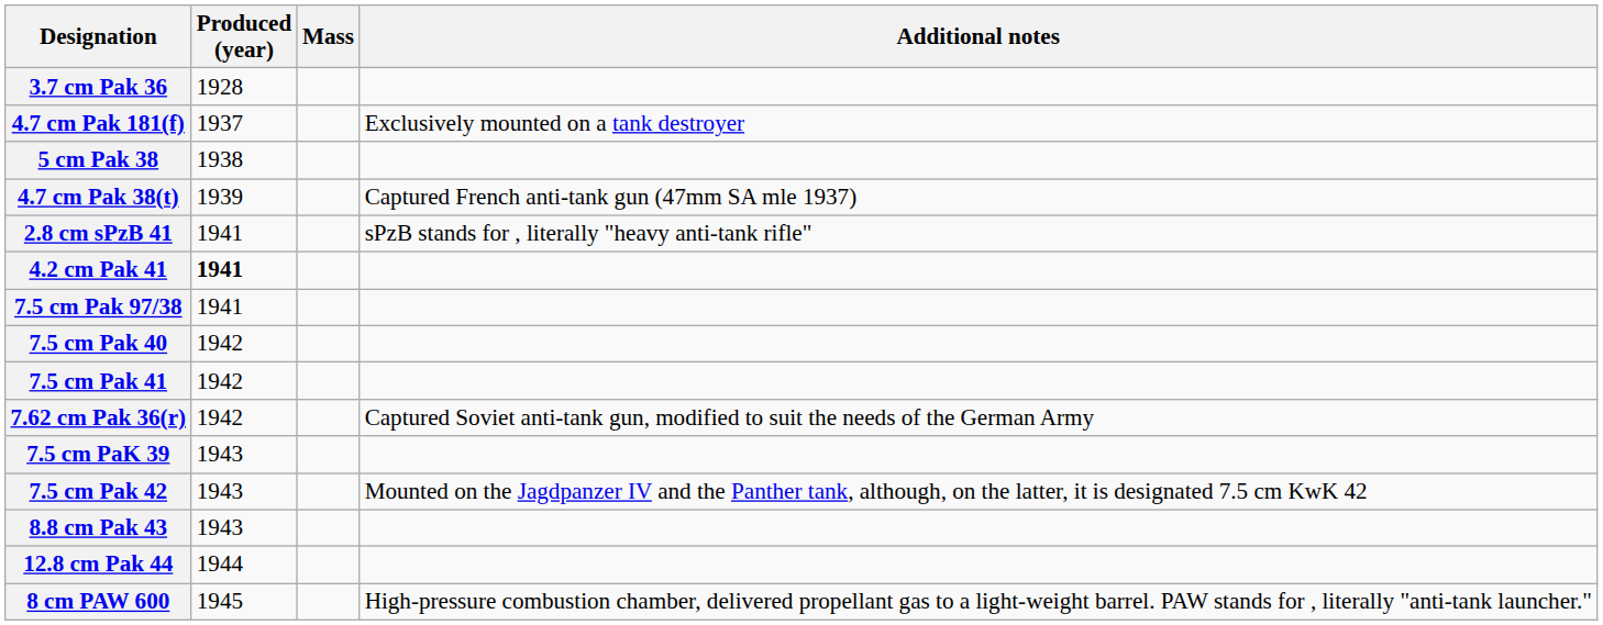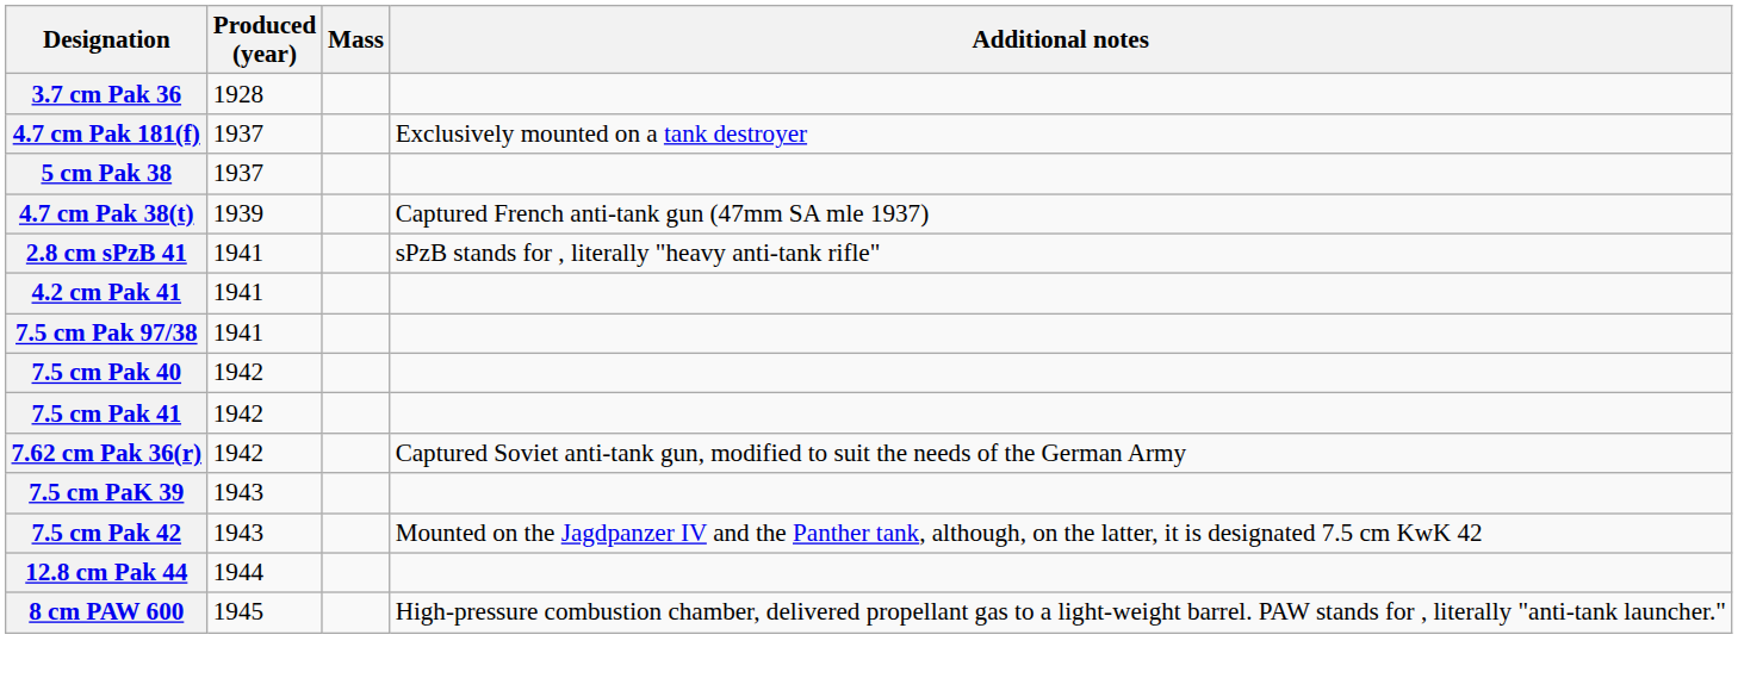5 cm Pak 38 | Produced (year): 1938 -> 1937
4.2 cm Pak 41 | Produced (year): bold -> normal
- row: 8.8 cm Pak 43 | 1943
